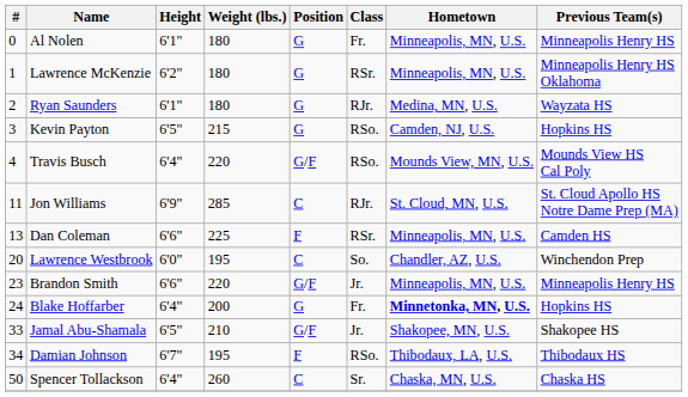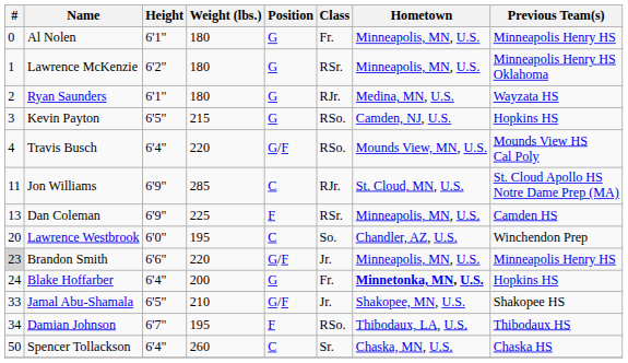Dan Coleman | Height: 6'6" -> 6'9"
Brandon Smith | #: no background -> lightgrey background
